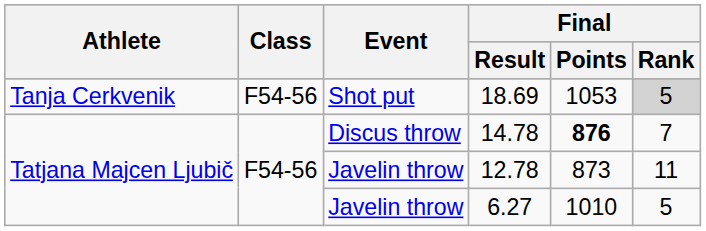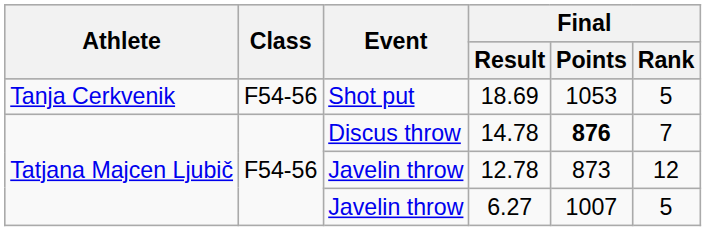18.69 | Final / Rank: lightgrey background -> no background
12.78 | Final / Rank: 11 -> 12
6.27 | Final / Points: 1010 -> 1007
